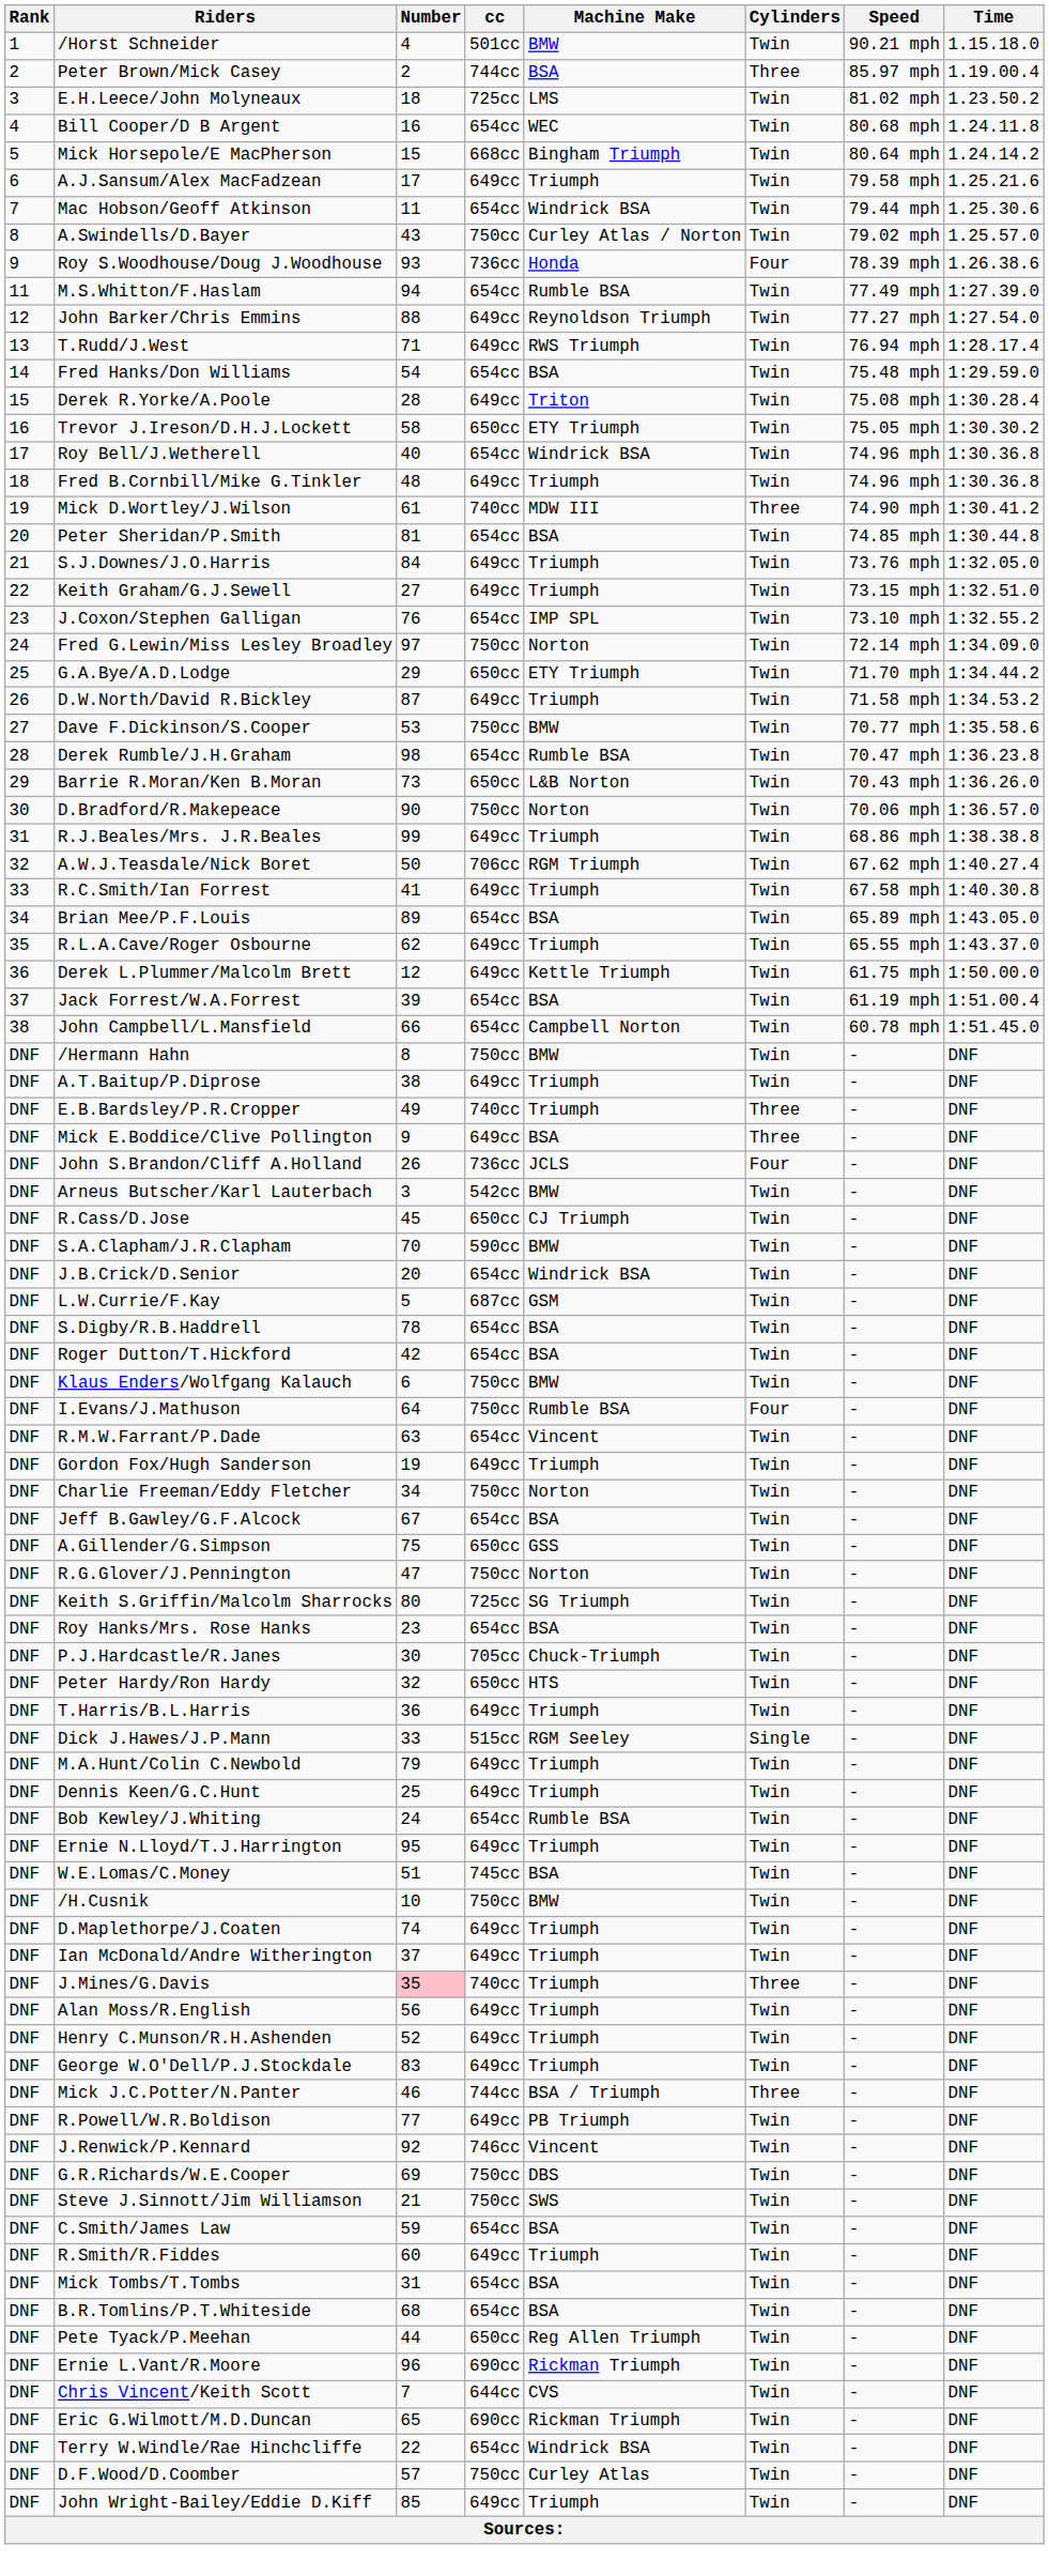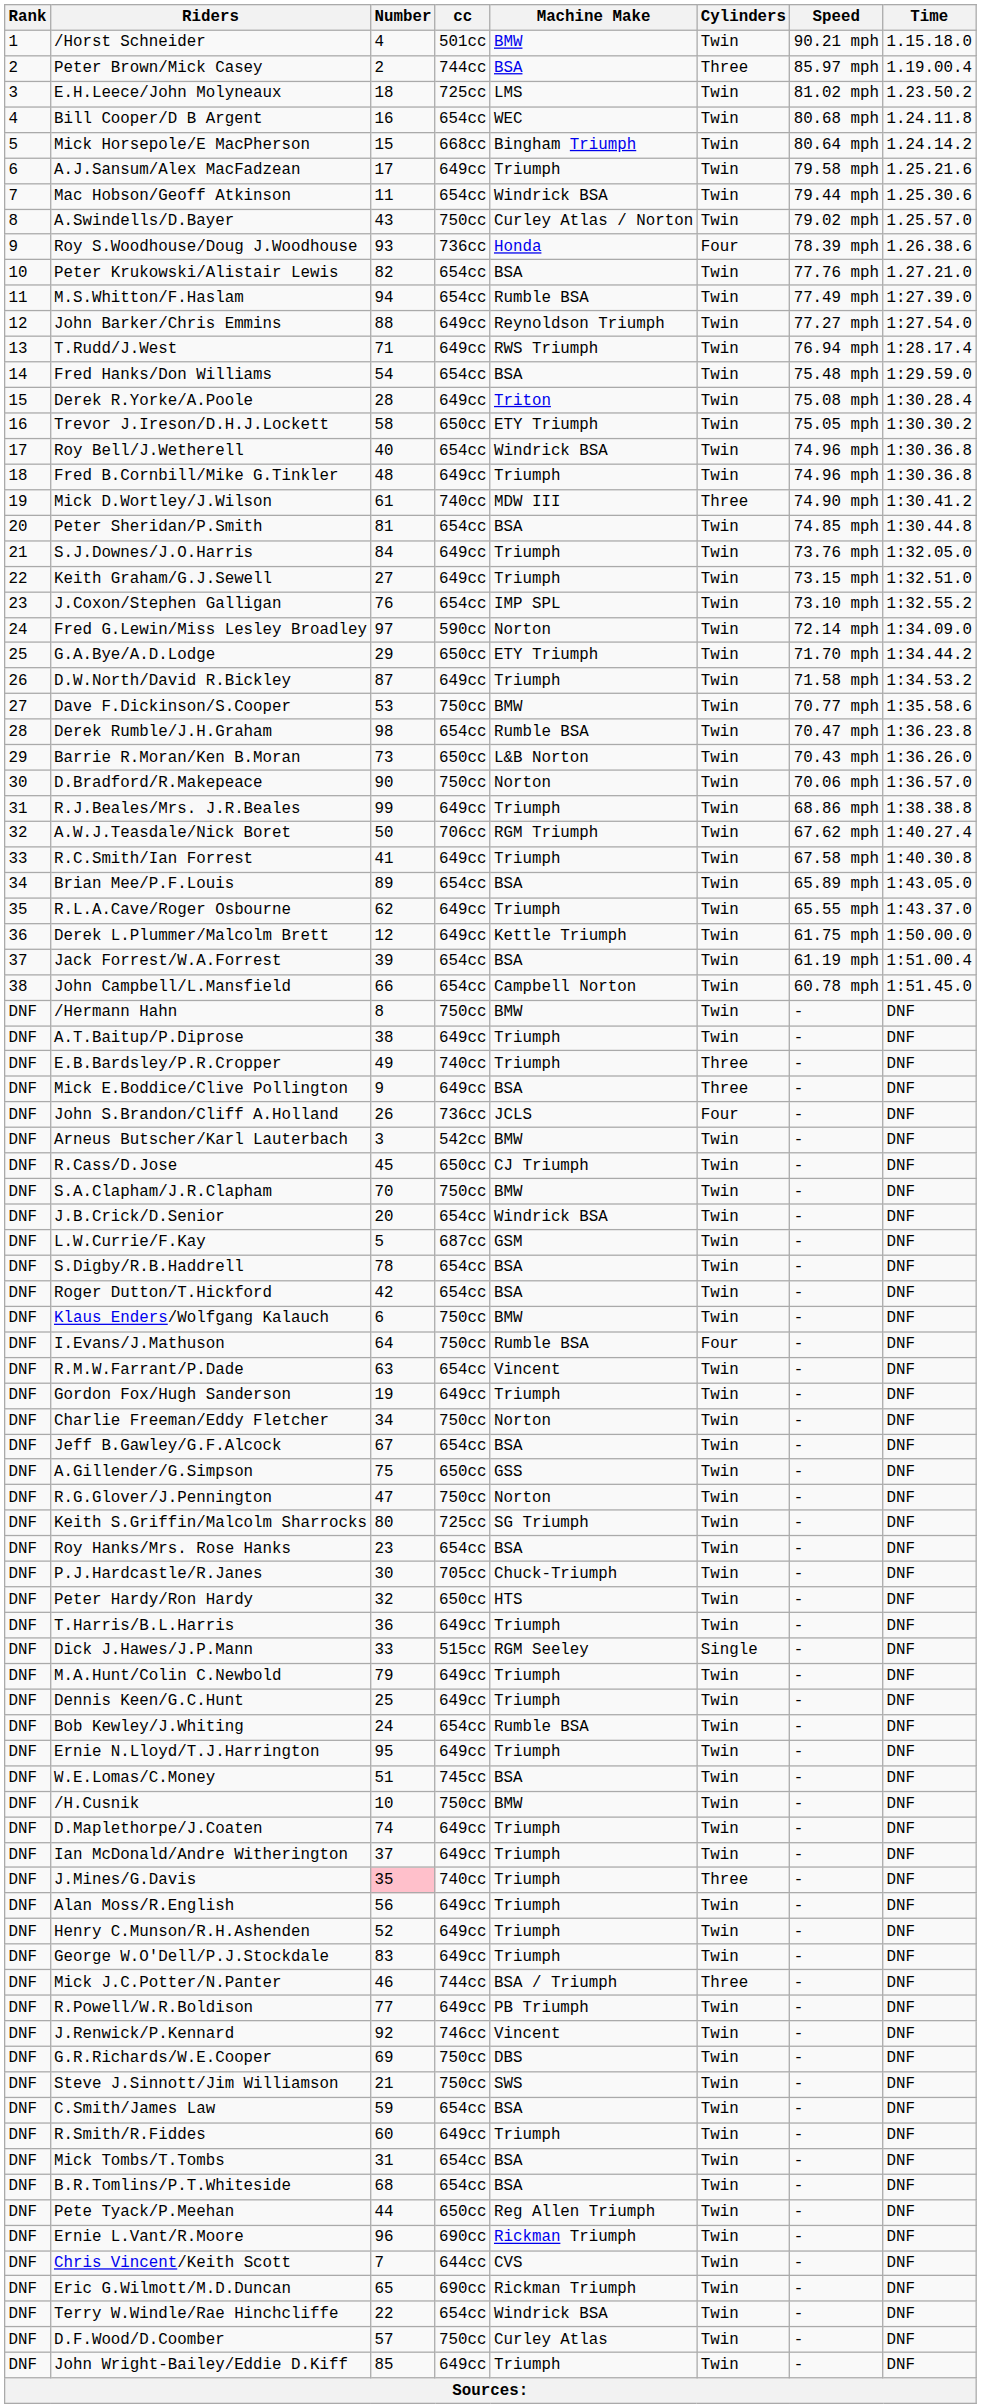+ row: 10 | Peter Krukowski/Alistair Lewis | 82 | 654cc | BSA | Twin | 77.76 mph | 1.27.21.0
Fred G.Lewin/Miss Lesley Broadley | cc: 750cc -> 590cc
S.A.Clapham/J.R.Clapham | cc: 590cc -> 750cc
